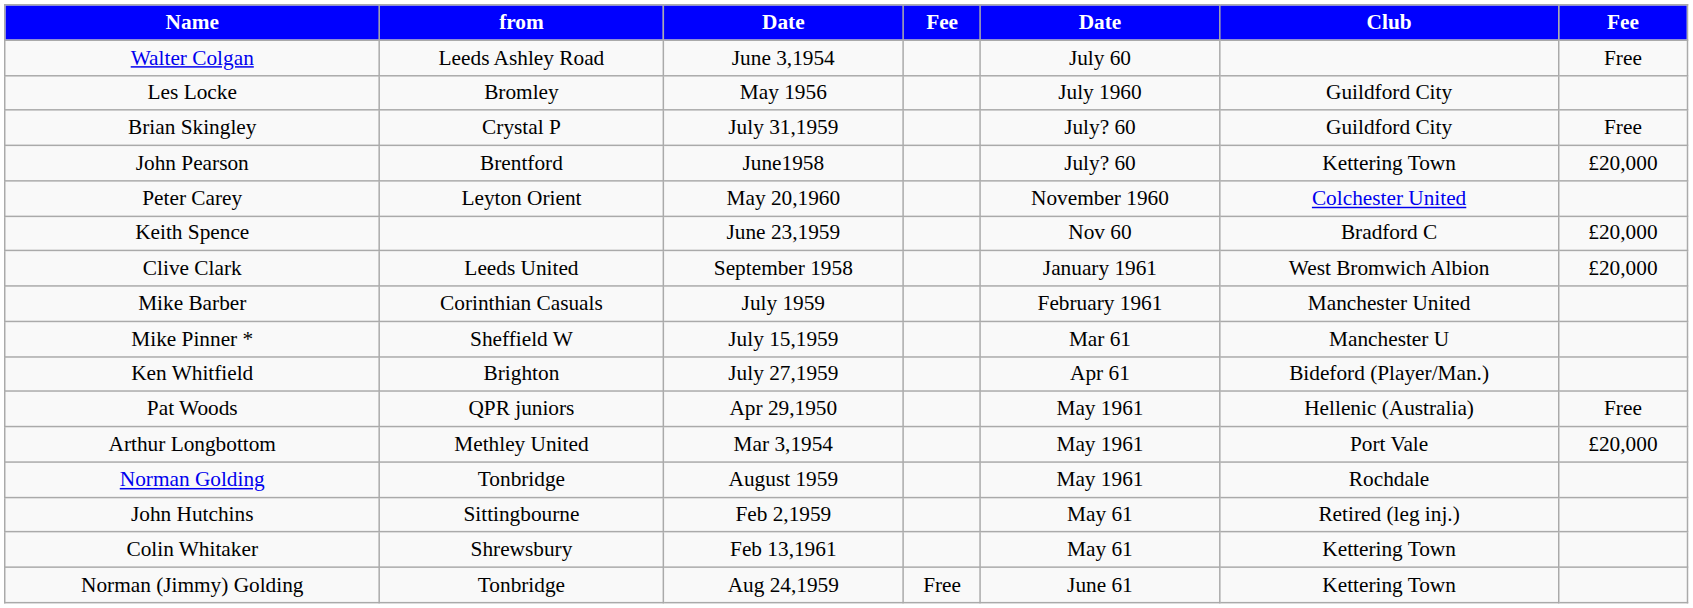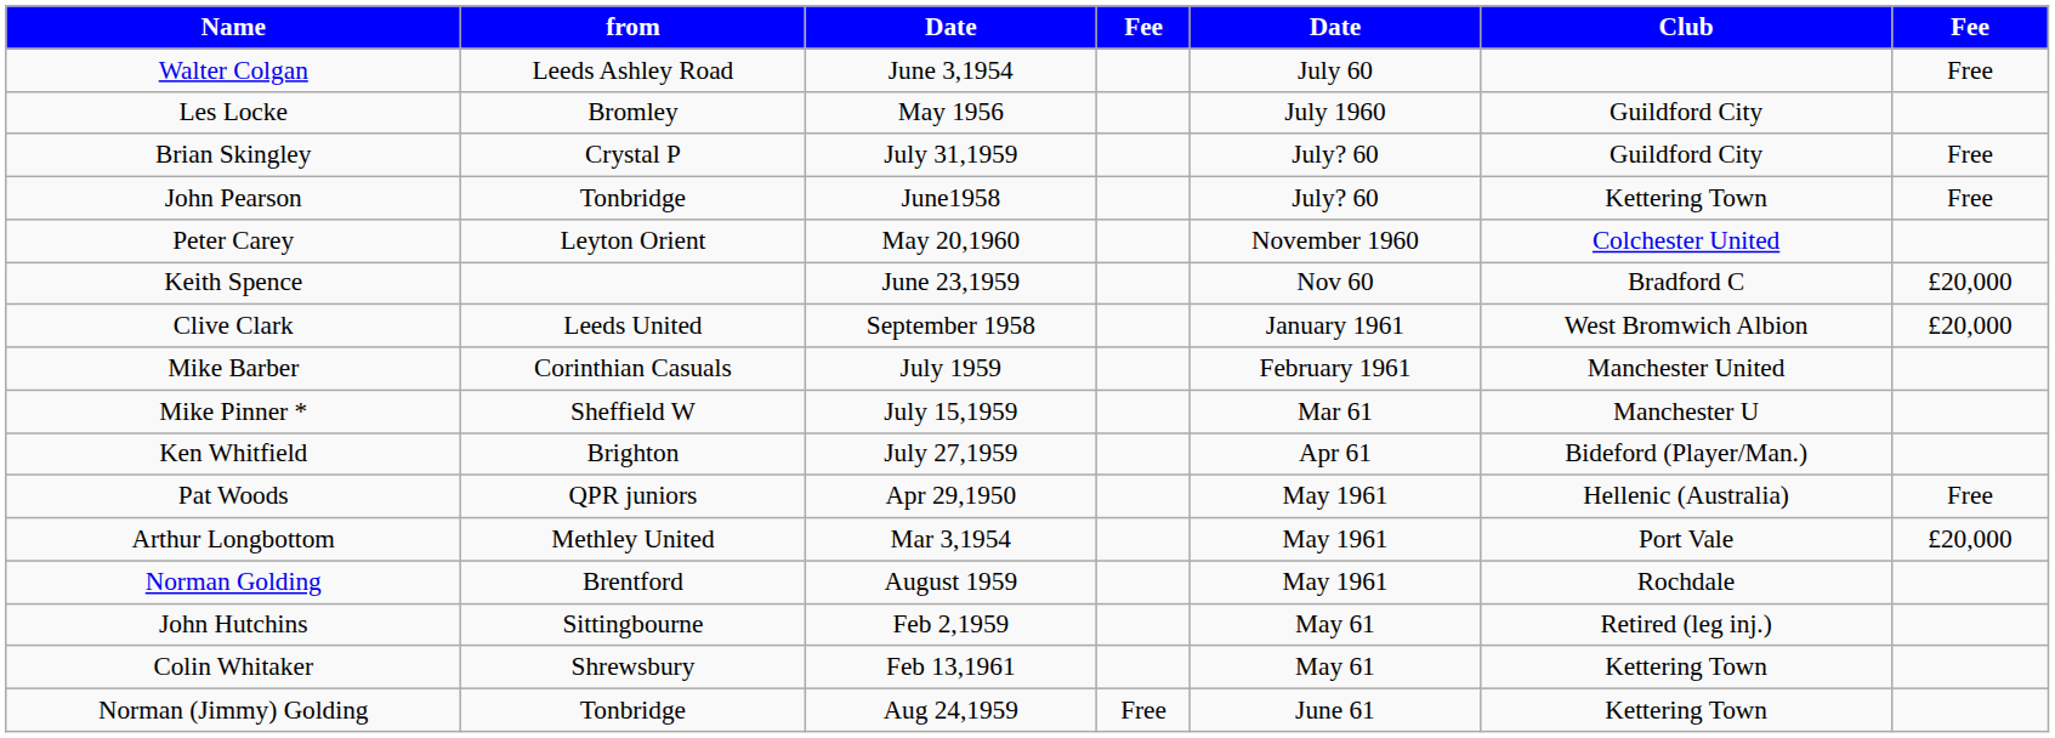John Pearson | from: Brentford -> Tonbridge
John Pearson | column 7: £20,000 -> Free
Norman Golding | from: Tonbridge -> Brentford
